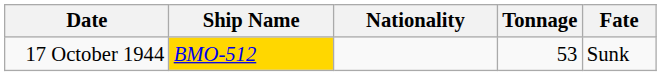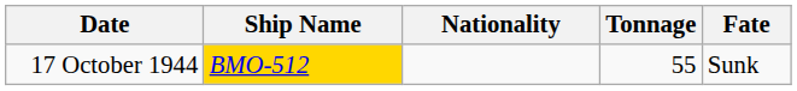17 October 1944 | Tonnage: 53 -> 55
